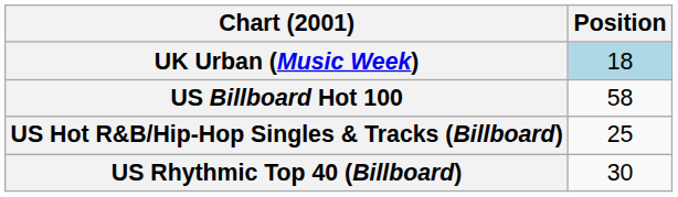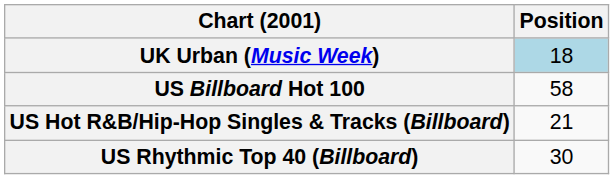US Hot R&B/Hip-Hop Singles & Tracks (Billboard) | Position: 25 -> 21
